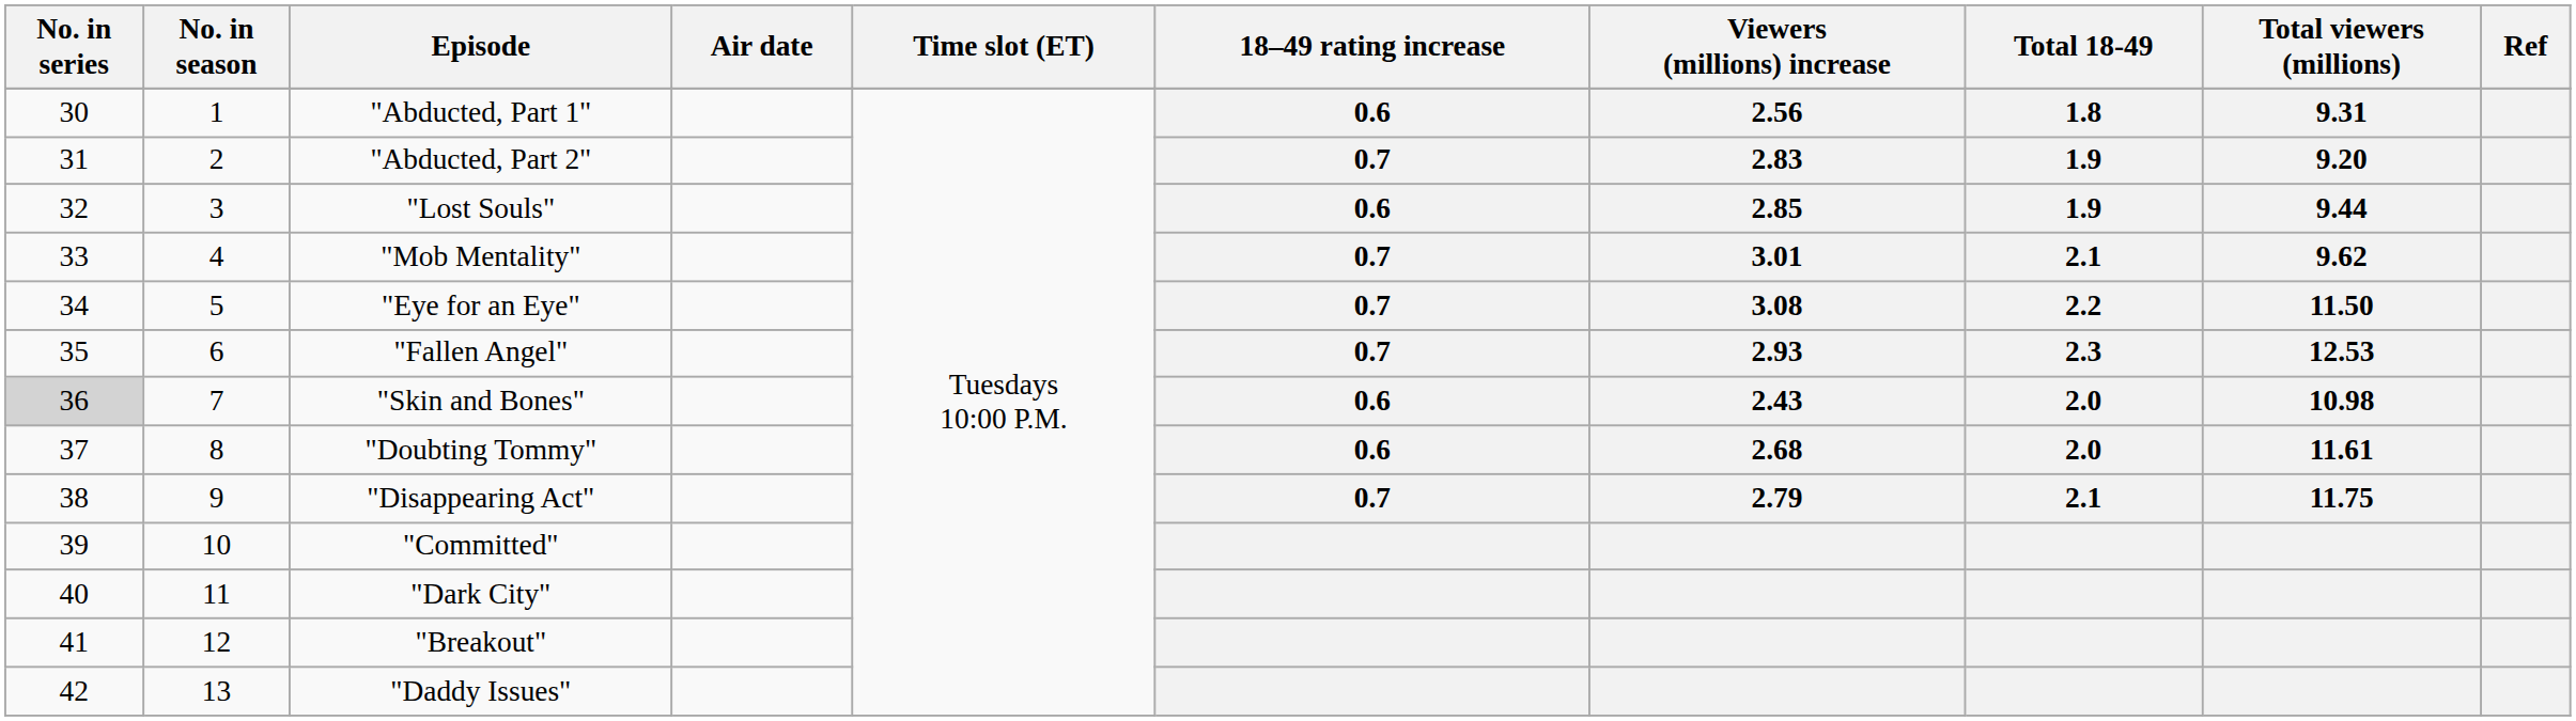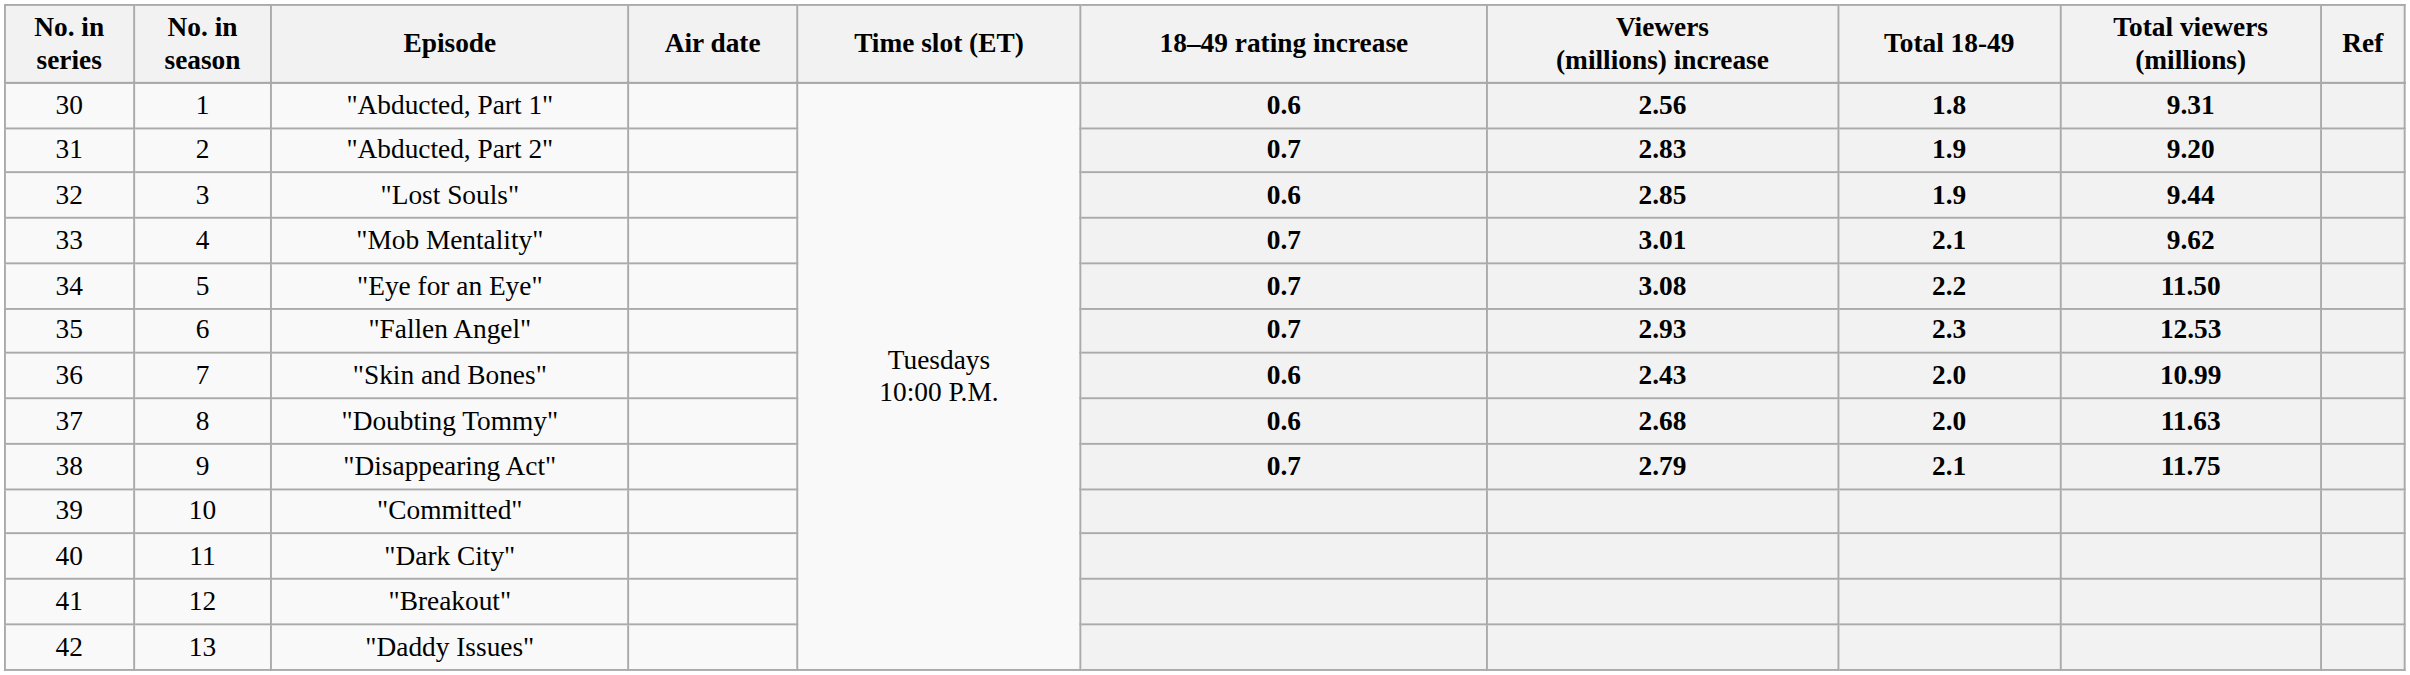"Skin and Bones" | No. in series: lightgrey background -> no background
"Skin and Bones" | Total viewers (millions): 10.98 -> 10.99
"Doubting Tommy" | Total viewers (millions): 11.61 -> 11.63
